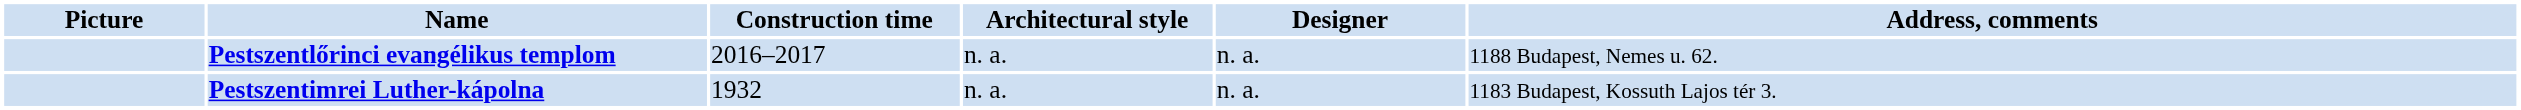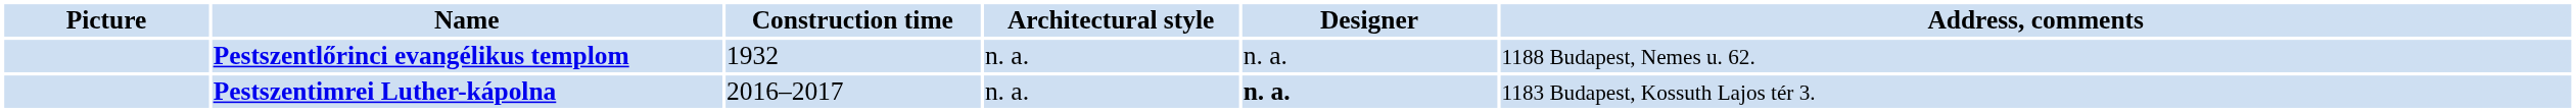Pestszentlőrinci evangélikus templom | Construction time: 2016–2017 -> 1932
Pestszentimrei Luther-kápolna | Construction time: 1932 -> 2016–2017
Pestszentimrei Luther-kápolna | Designer: normal -> bold
